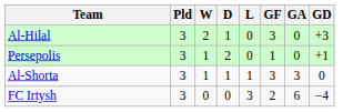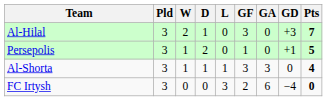+ column: Pts | 7 | 5 | 4 | 0
